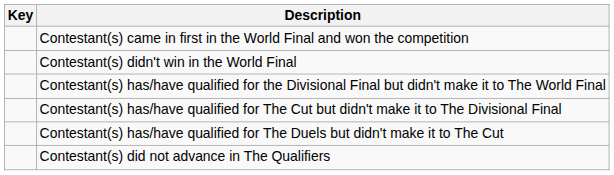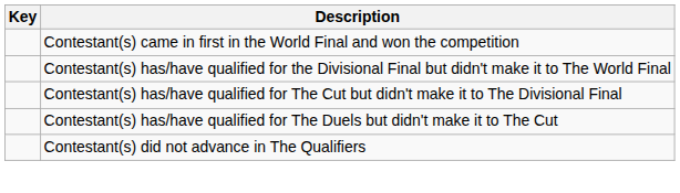- row: Contestant(s) didn't win in the World Final
